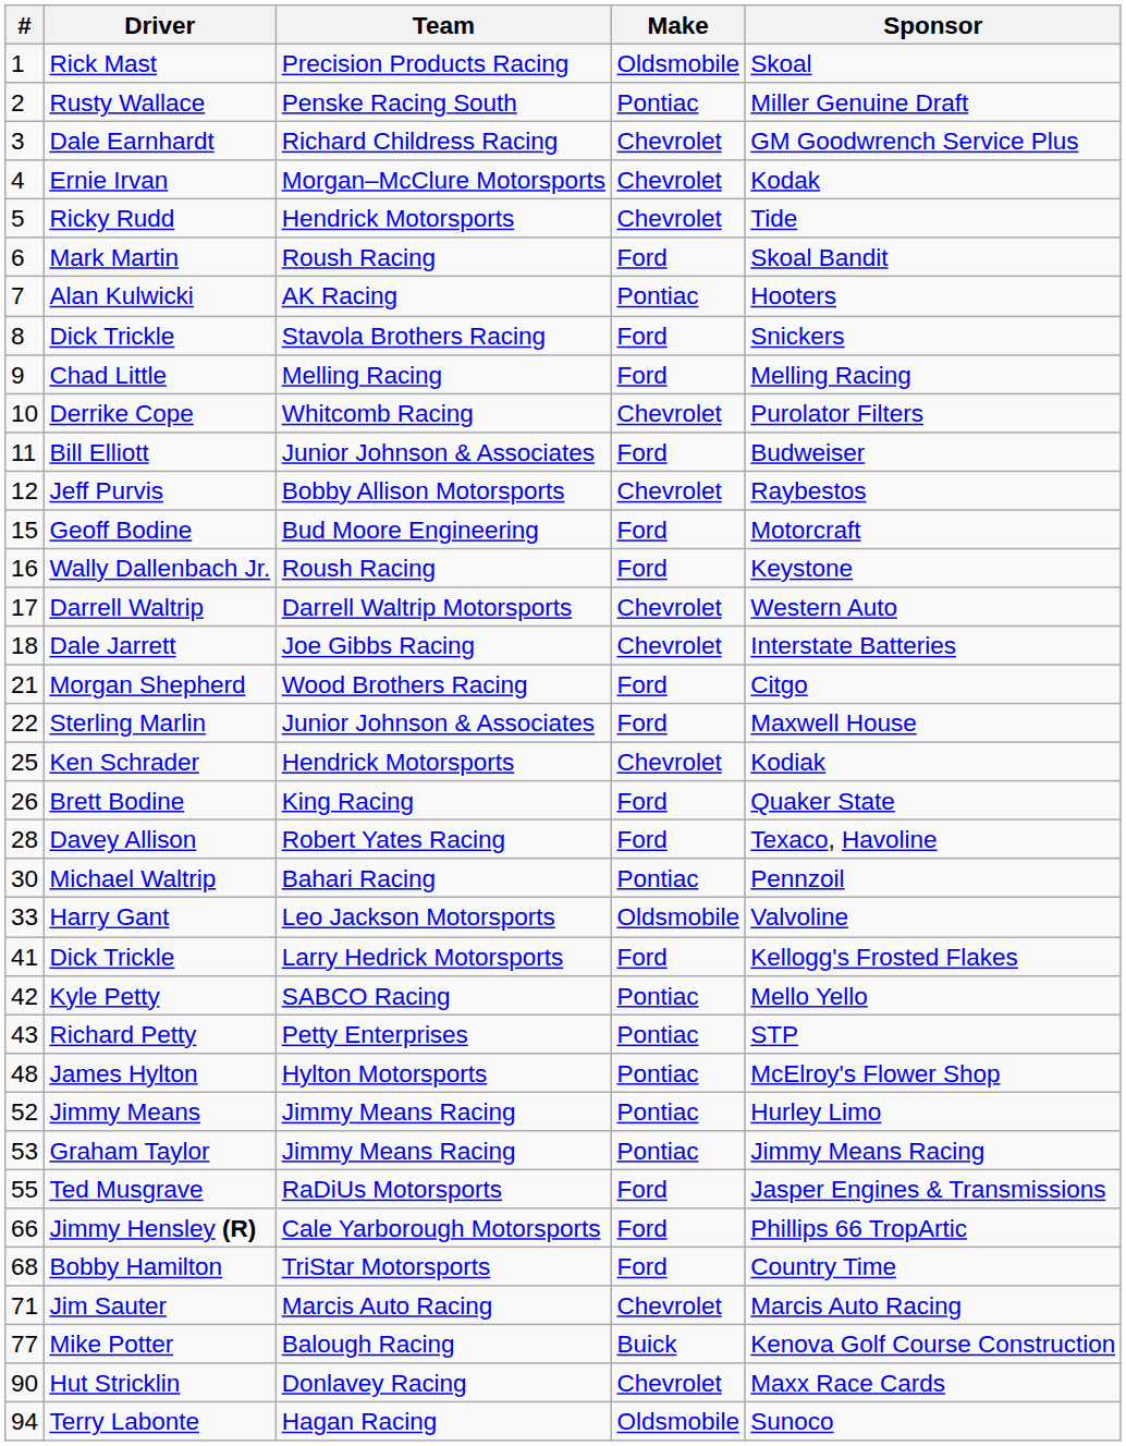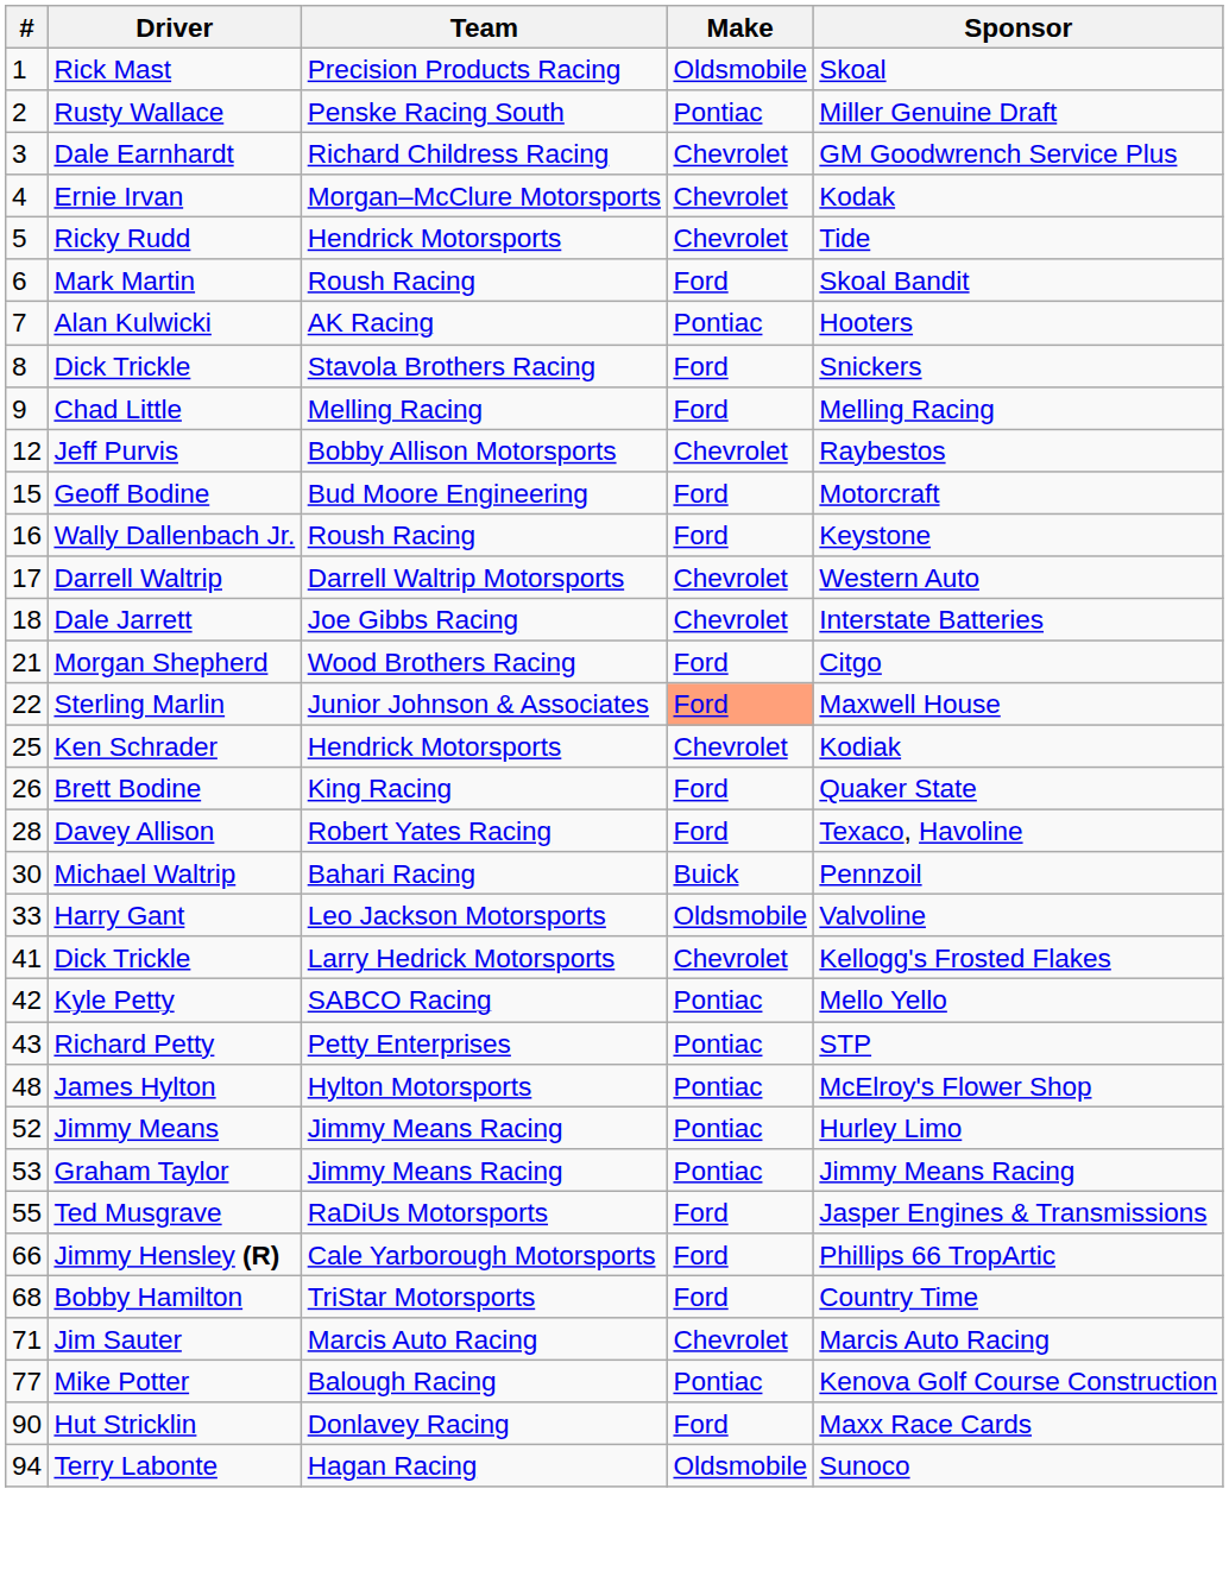- row: 10 | Derrike Cope | Whitcomb Racing | Chevrolet | Purolator Filters
- row: 11 | Bill Elliott | Junior Johnson & Associates | Ford | Budweiser
Sterling Marlin | Make: no background -> lightsalmon background
Michael Waltrip | Make: Pontiac -> Buick
41 / Dick Trickle | Make: Ford -> Chevrolet
Mike Potter | Make: Buick -> Pontiac
Hut Stricklin | Make: Chevrolet -> Ford
